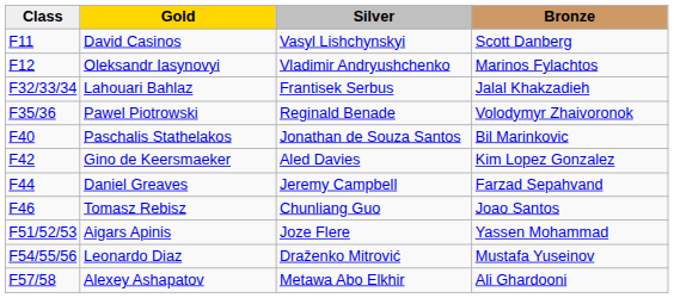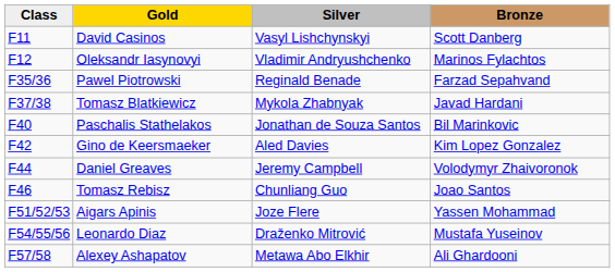- row: F32/33/34 | Lahouari Bahlaz | Frantisek Serbus | Jalal Khakzadieh
Pawel Piotrowski | Bronze: Volodymyr Zhaivoronok -> Farzad Sepahvand
+ row: F37/38 | Tomasz Blatkiewicz | Mykola Zhabnyak | Javad Hardani
Daniel Greaves | Bronze: Farzad Sepahvand -> Volodymyr Zhaivoronok
